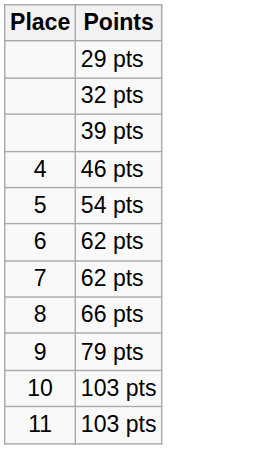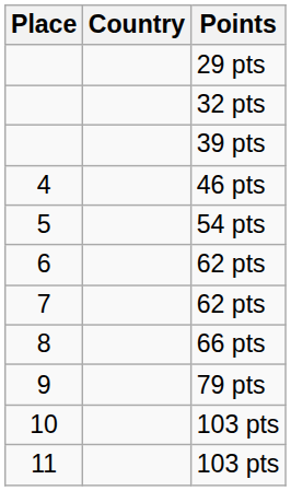+ column: Country
